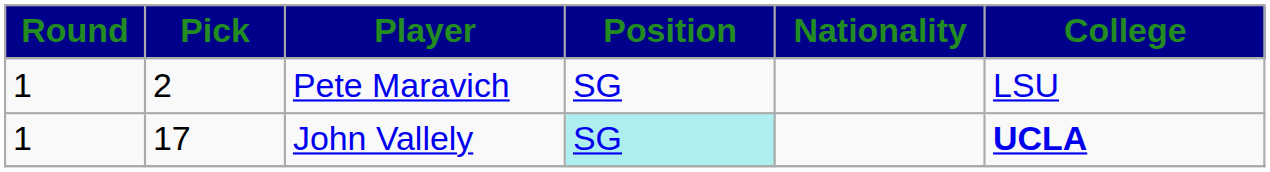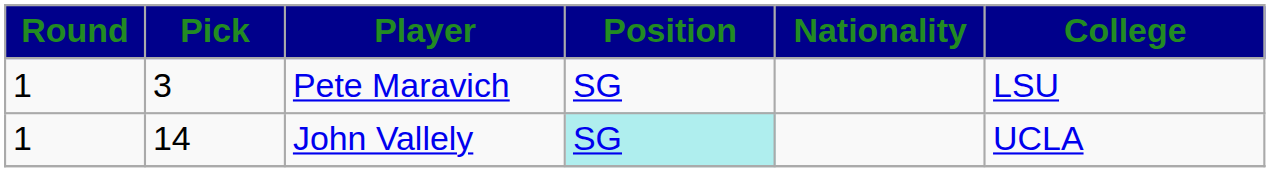Pete Maravich | Pick: 2 -> 3
John Vallely | Pick: 17 -> 14
John Vallely | College: bold -> normal
